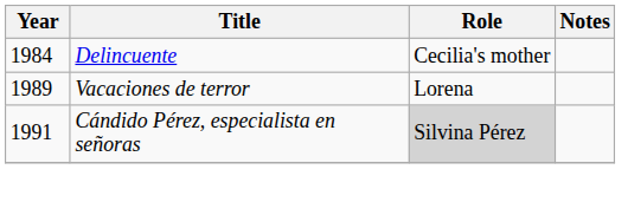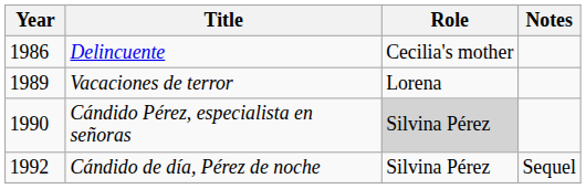Delincuente | Year: 1984 -> 1986
Cándido Pérez, especialista en señoras | Year: 1991 -> 1990
+ row: 1992 | Cándido de día, Pérez de noche | Silvina Pérez | Sequel
